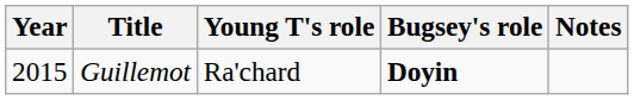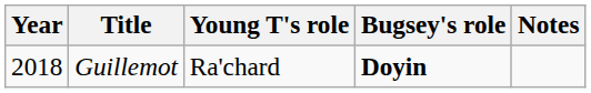Guillemot | Year: 2015 -> 2018
